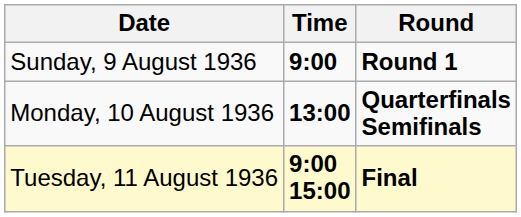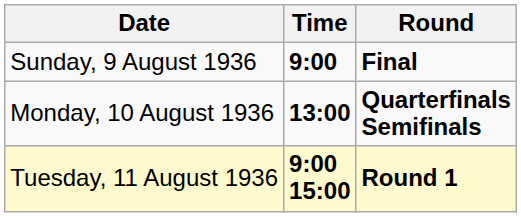Sunday, 9 August 1936 | Round: Round 1 -> Final
Tuesday, 11 August 1936 | Round: Final -> Round 1
